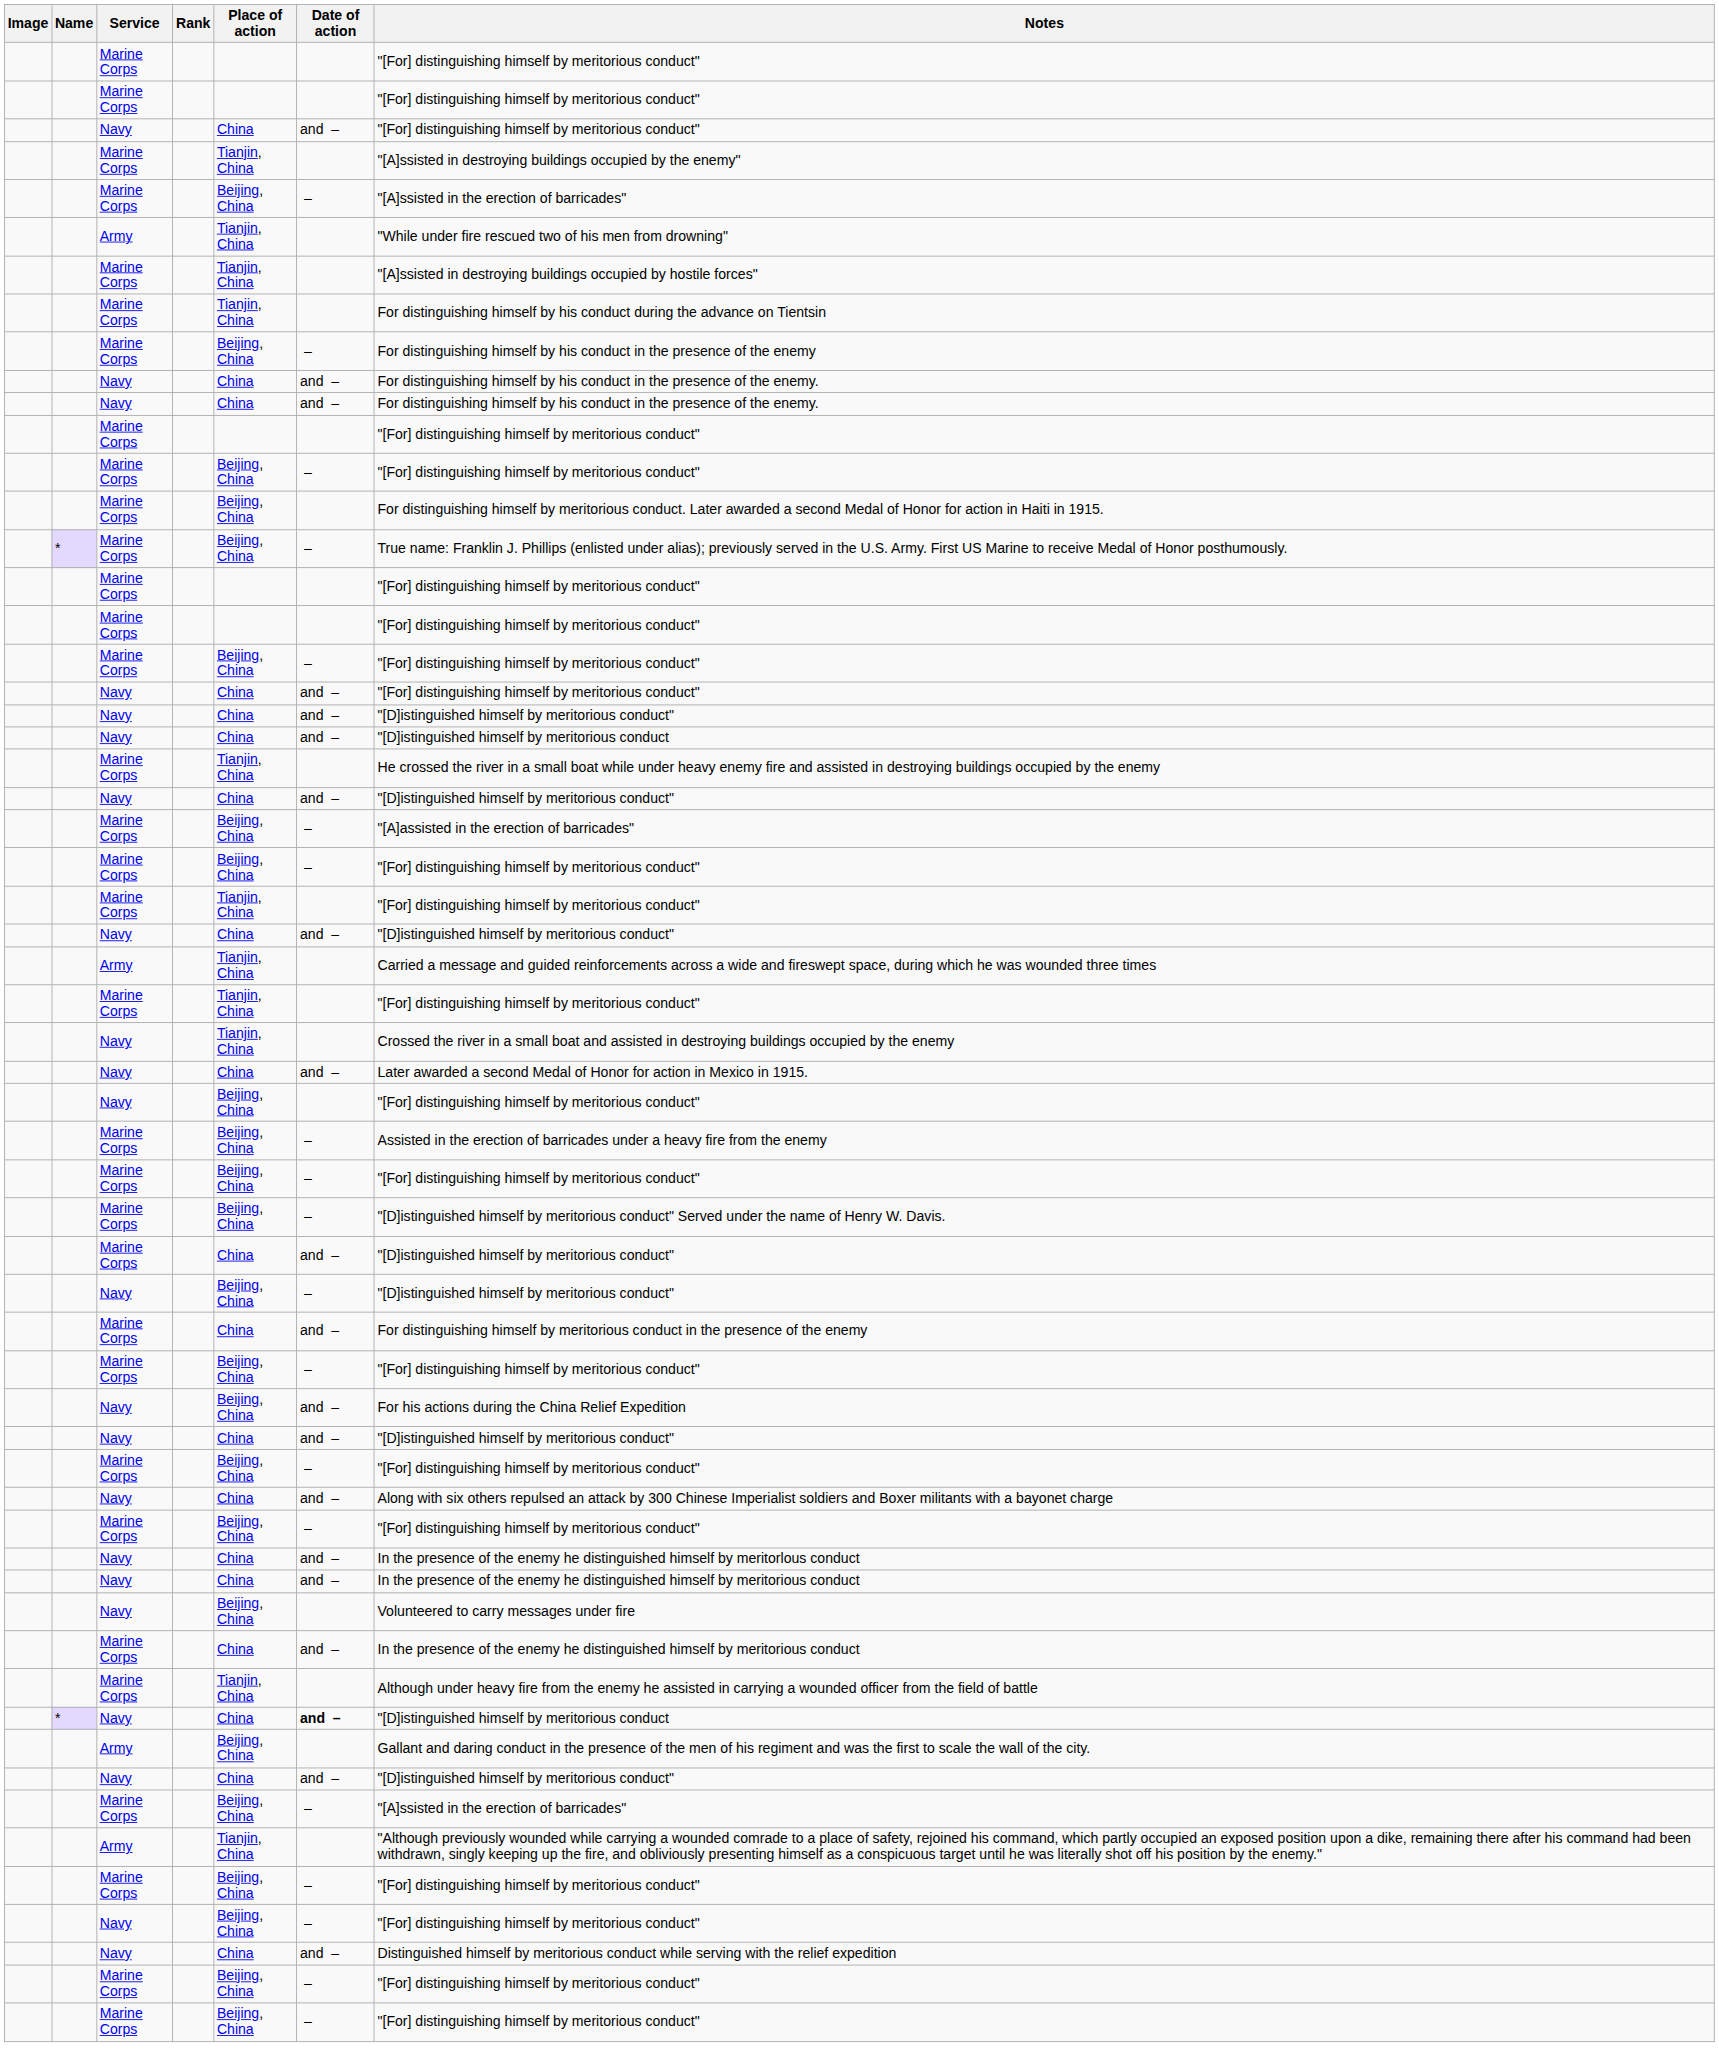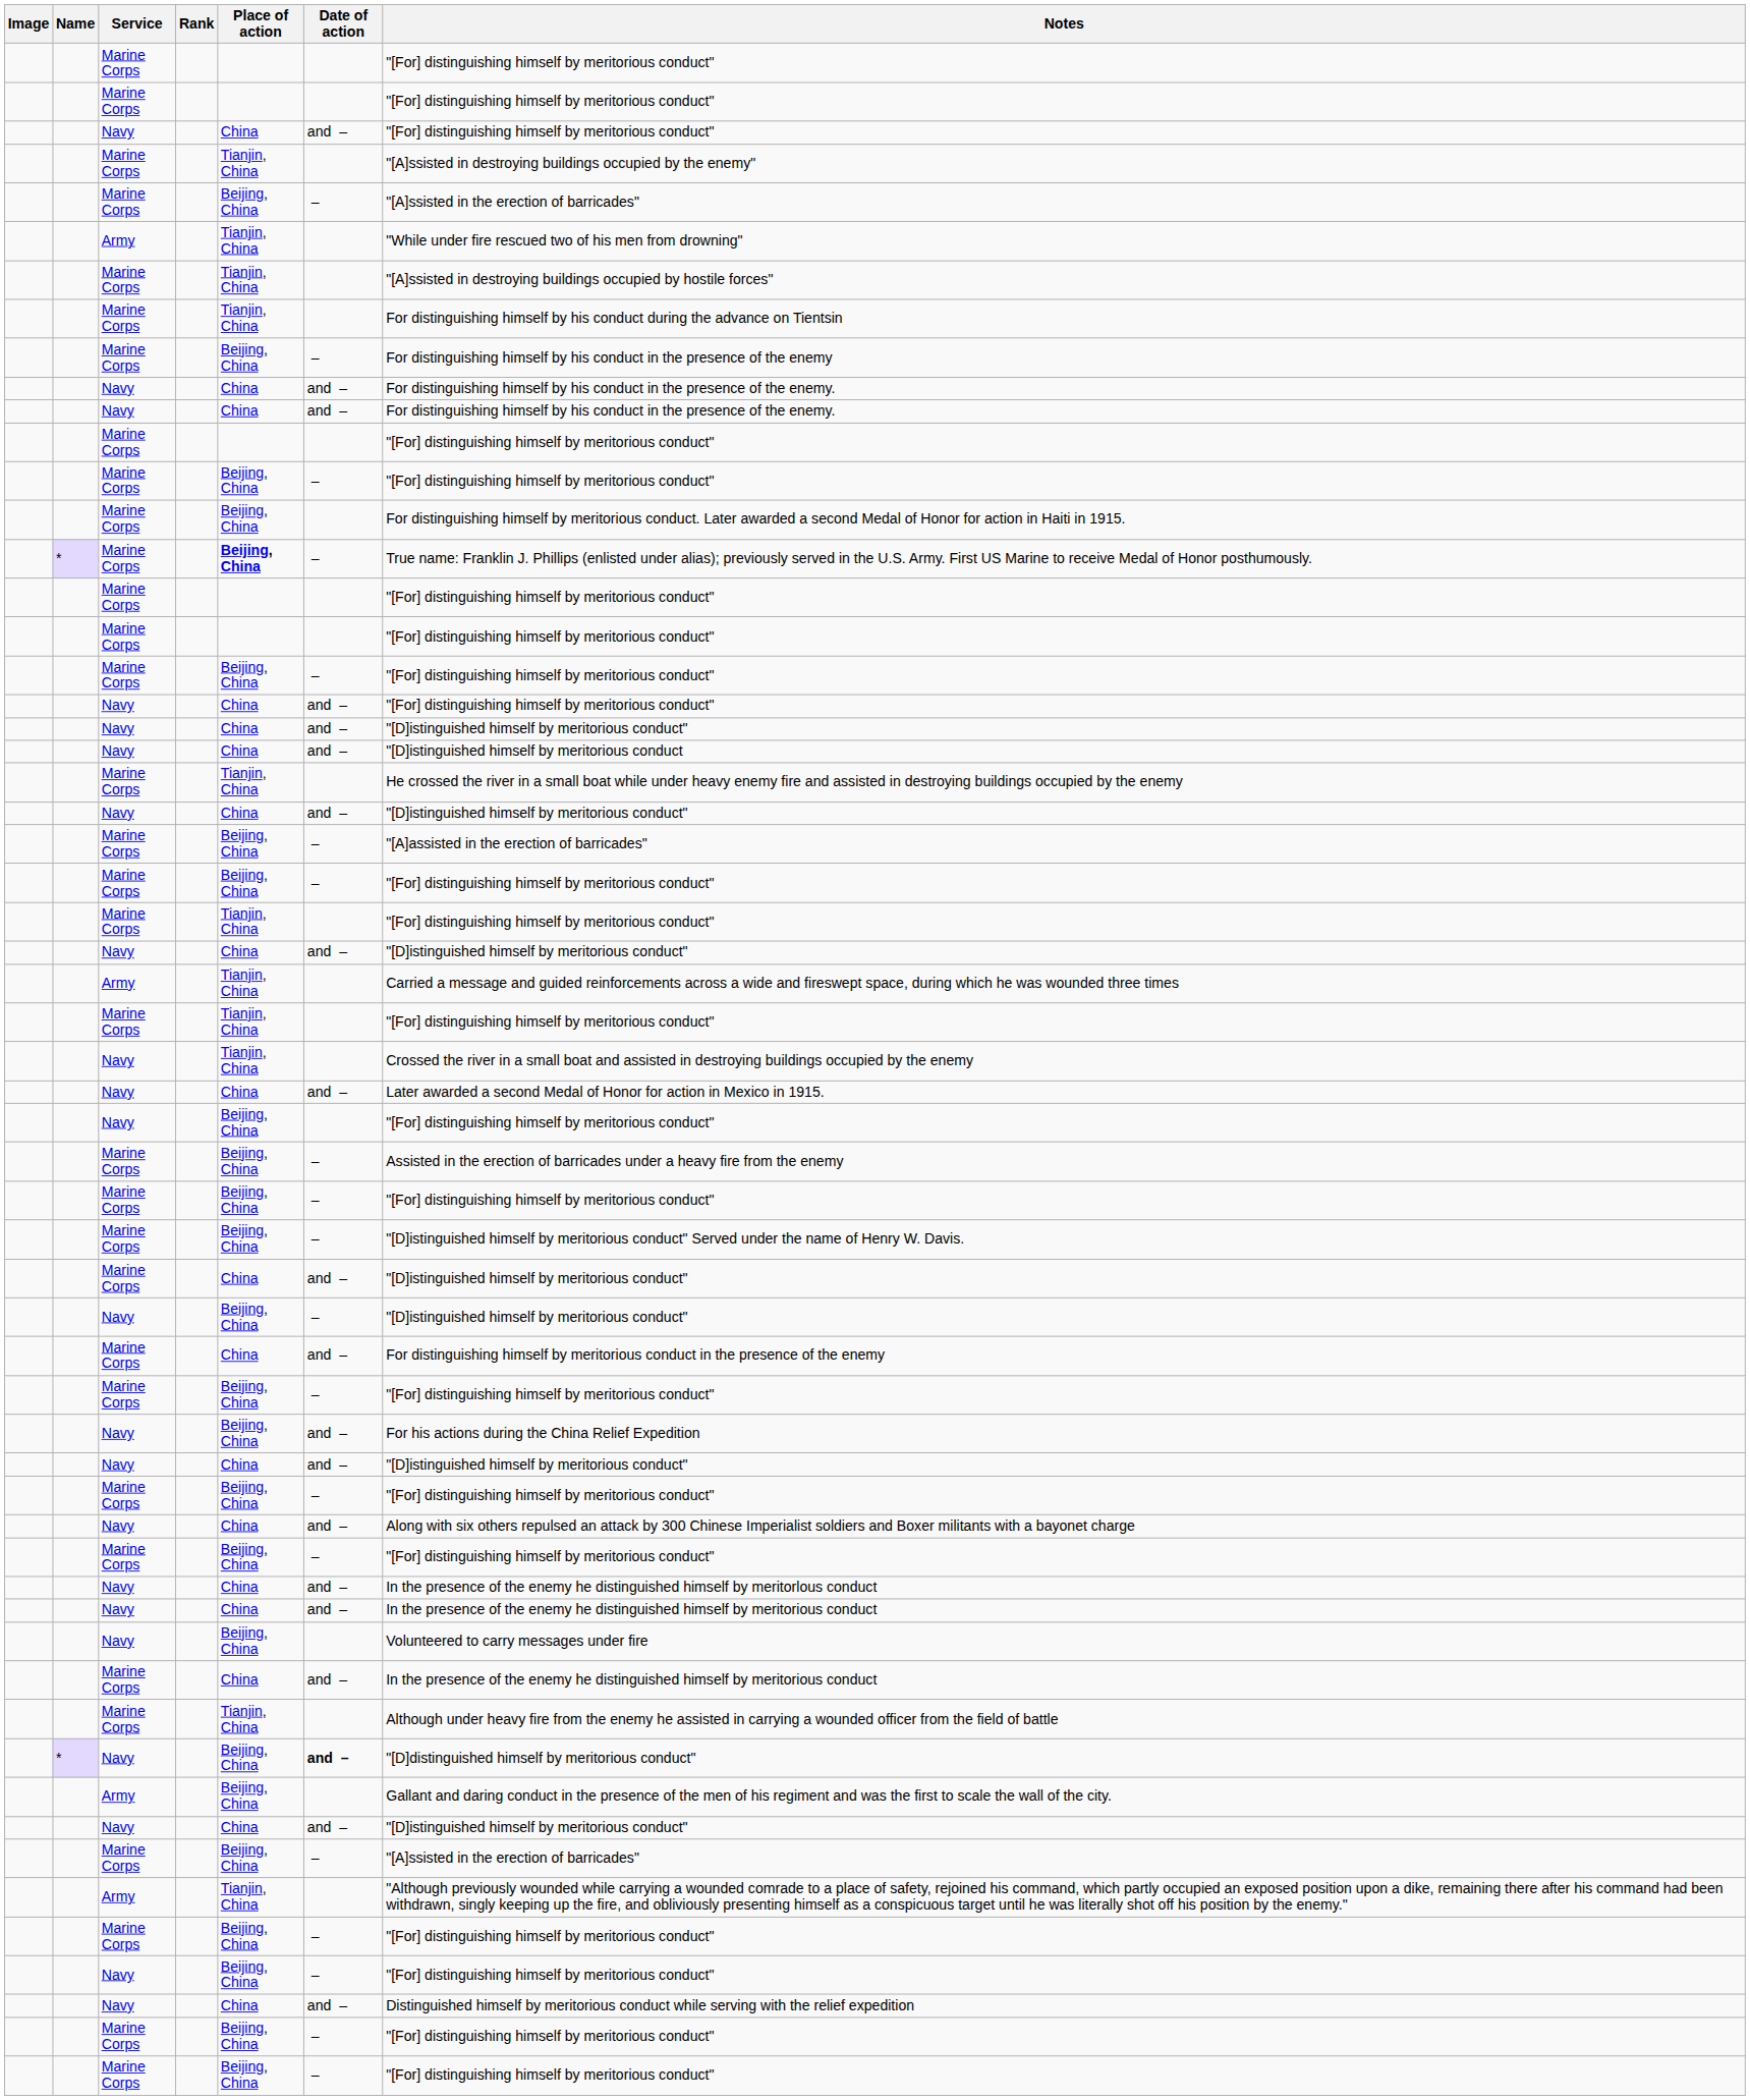* / Marine Corps | Place of action: normal -> bold
* / Navy | Place of action: China -> Beijing, China
* / Navy | Notes: "[D]istinguished himself by meritorious conduct -> "[D]distinguished himself by meritorious conduct"
